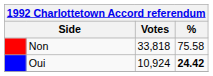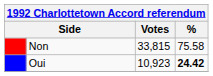Non | Votes: 33,818 -> 33,815
Oui | Votes: 10,924 -> 10,923
